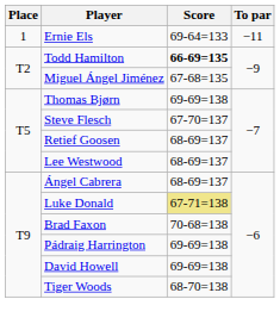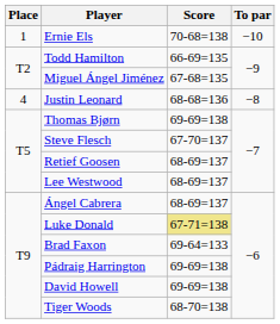Ernie Els | Score: 69-64=133 -> 70-68=138
Ernie Els | To par: −11 -> −10
Todd Hamilton | Score: bold -> normal
+ row: 4 | Justin Leonard | 68-68=136 | −8
Brad Faxon | Score: 70-68=138 -> 69-64=133
